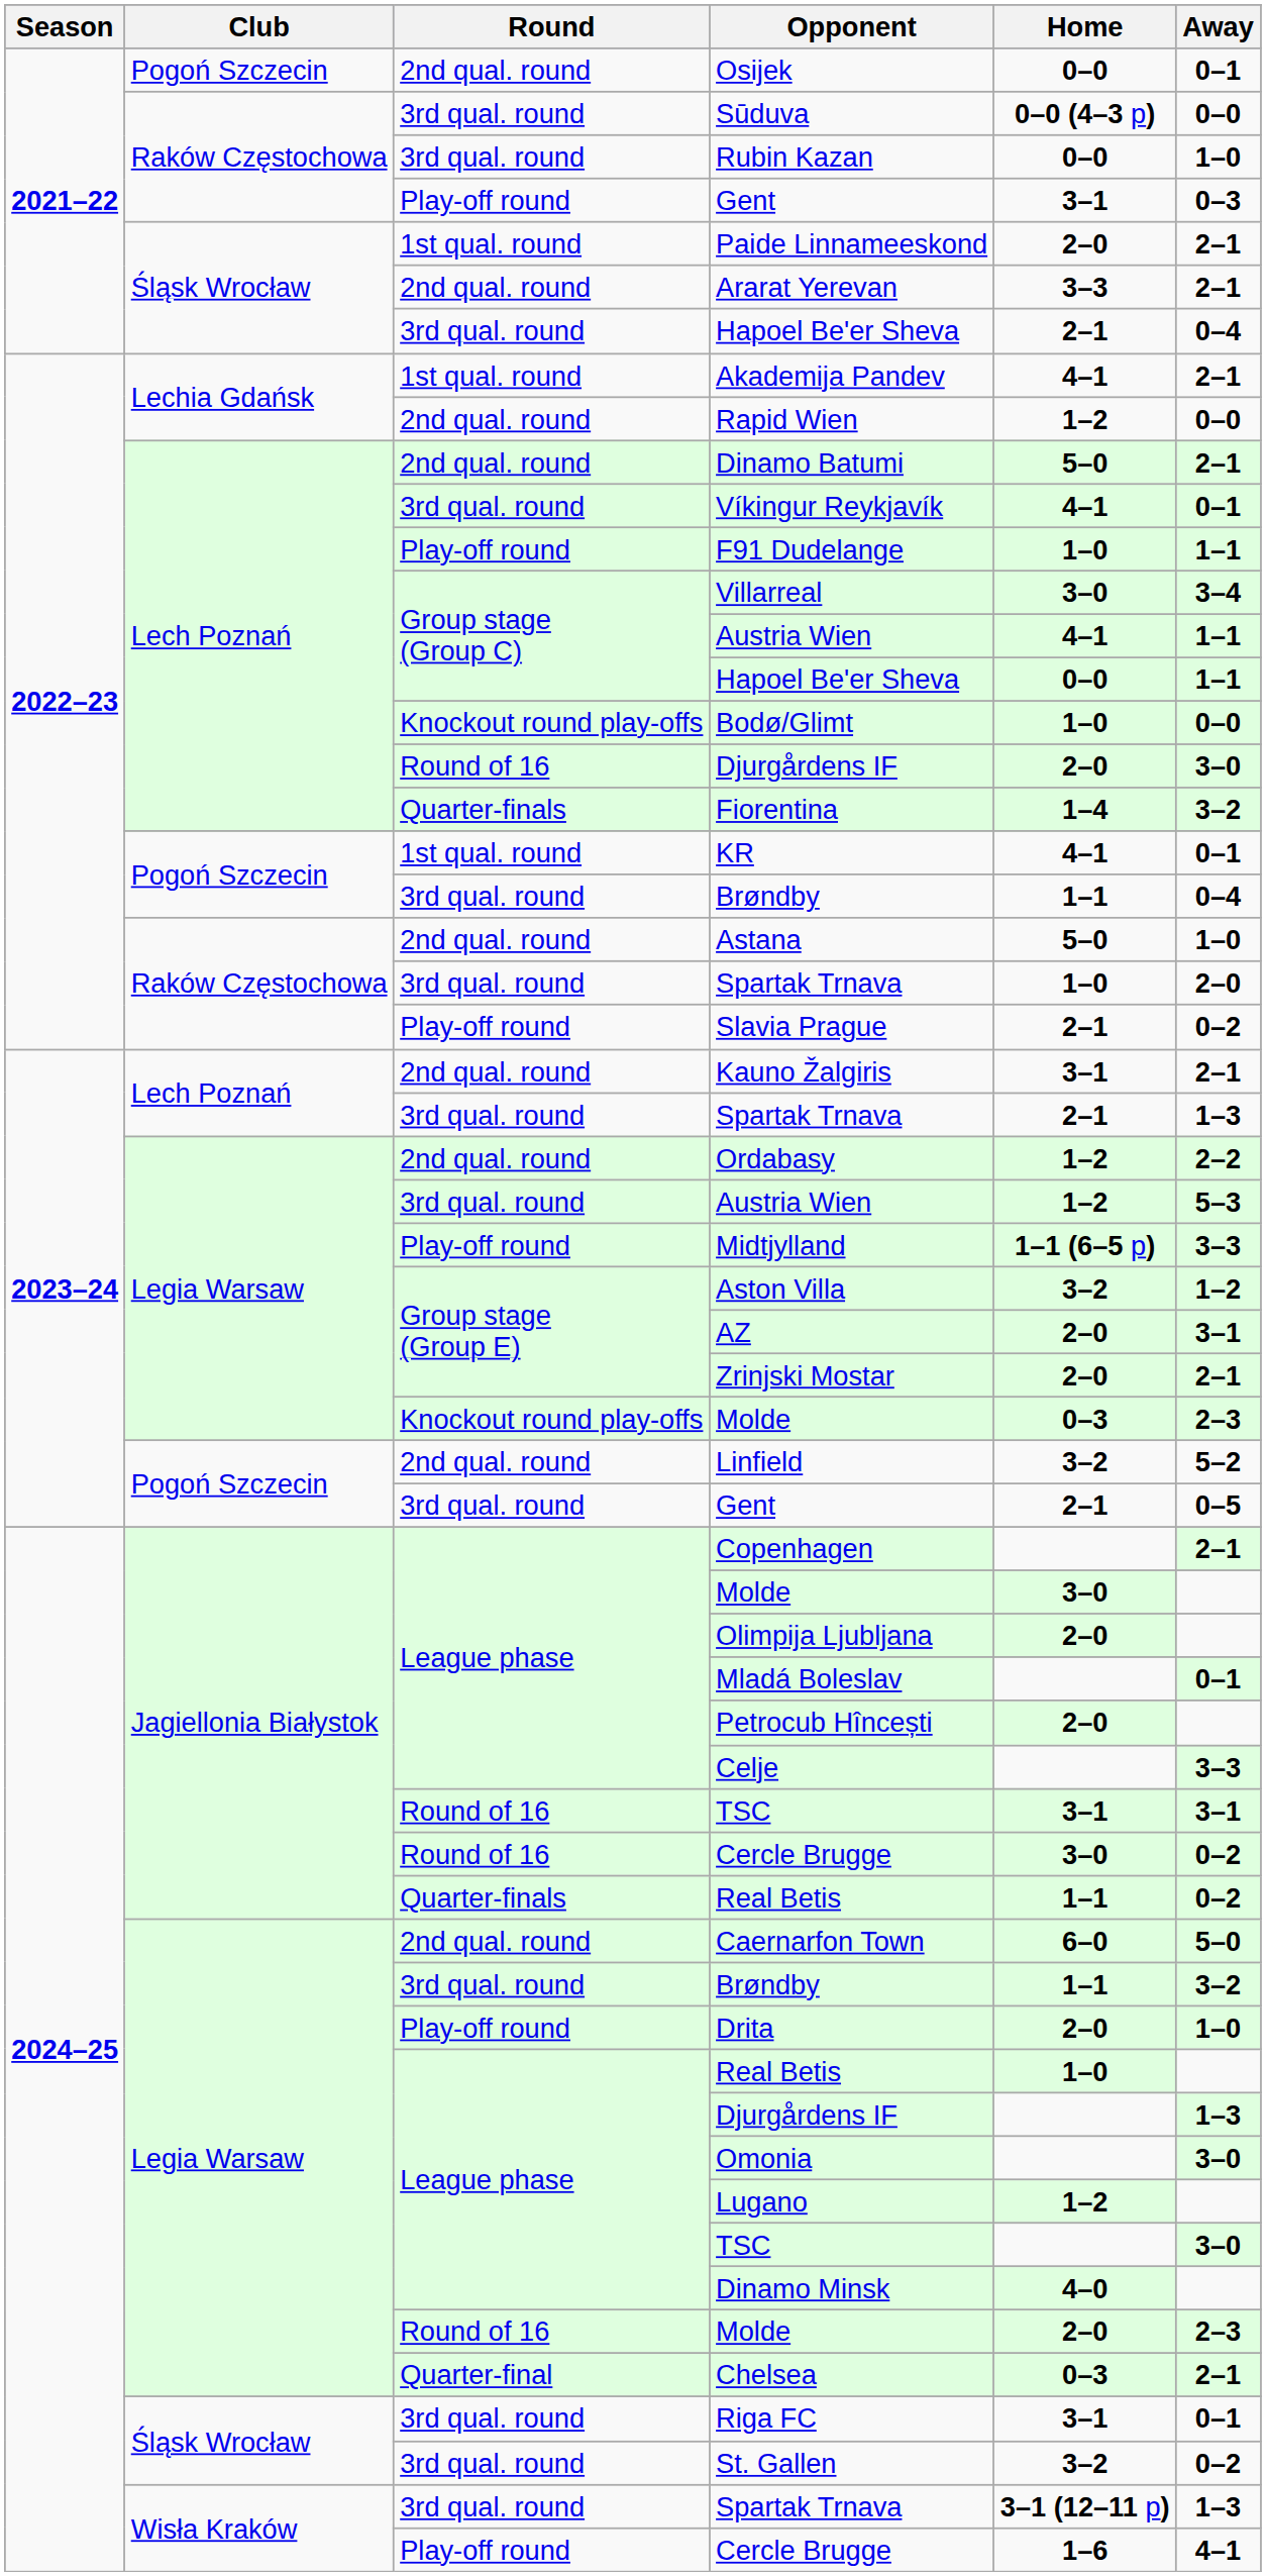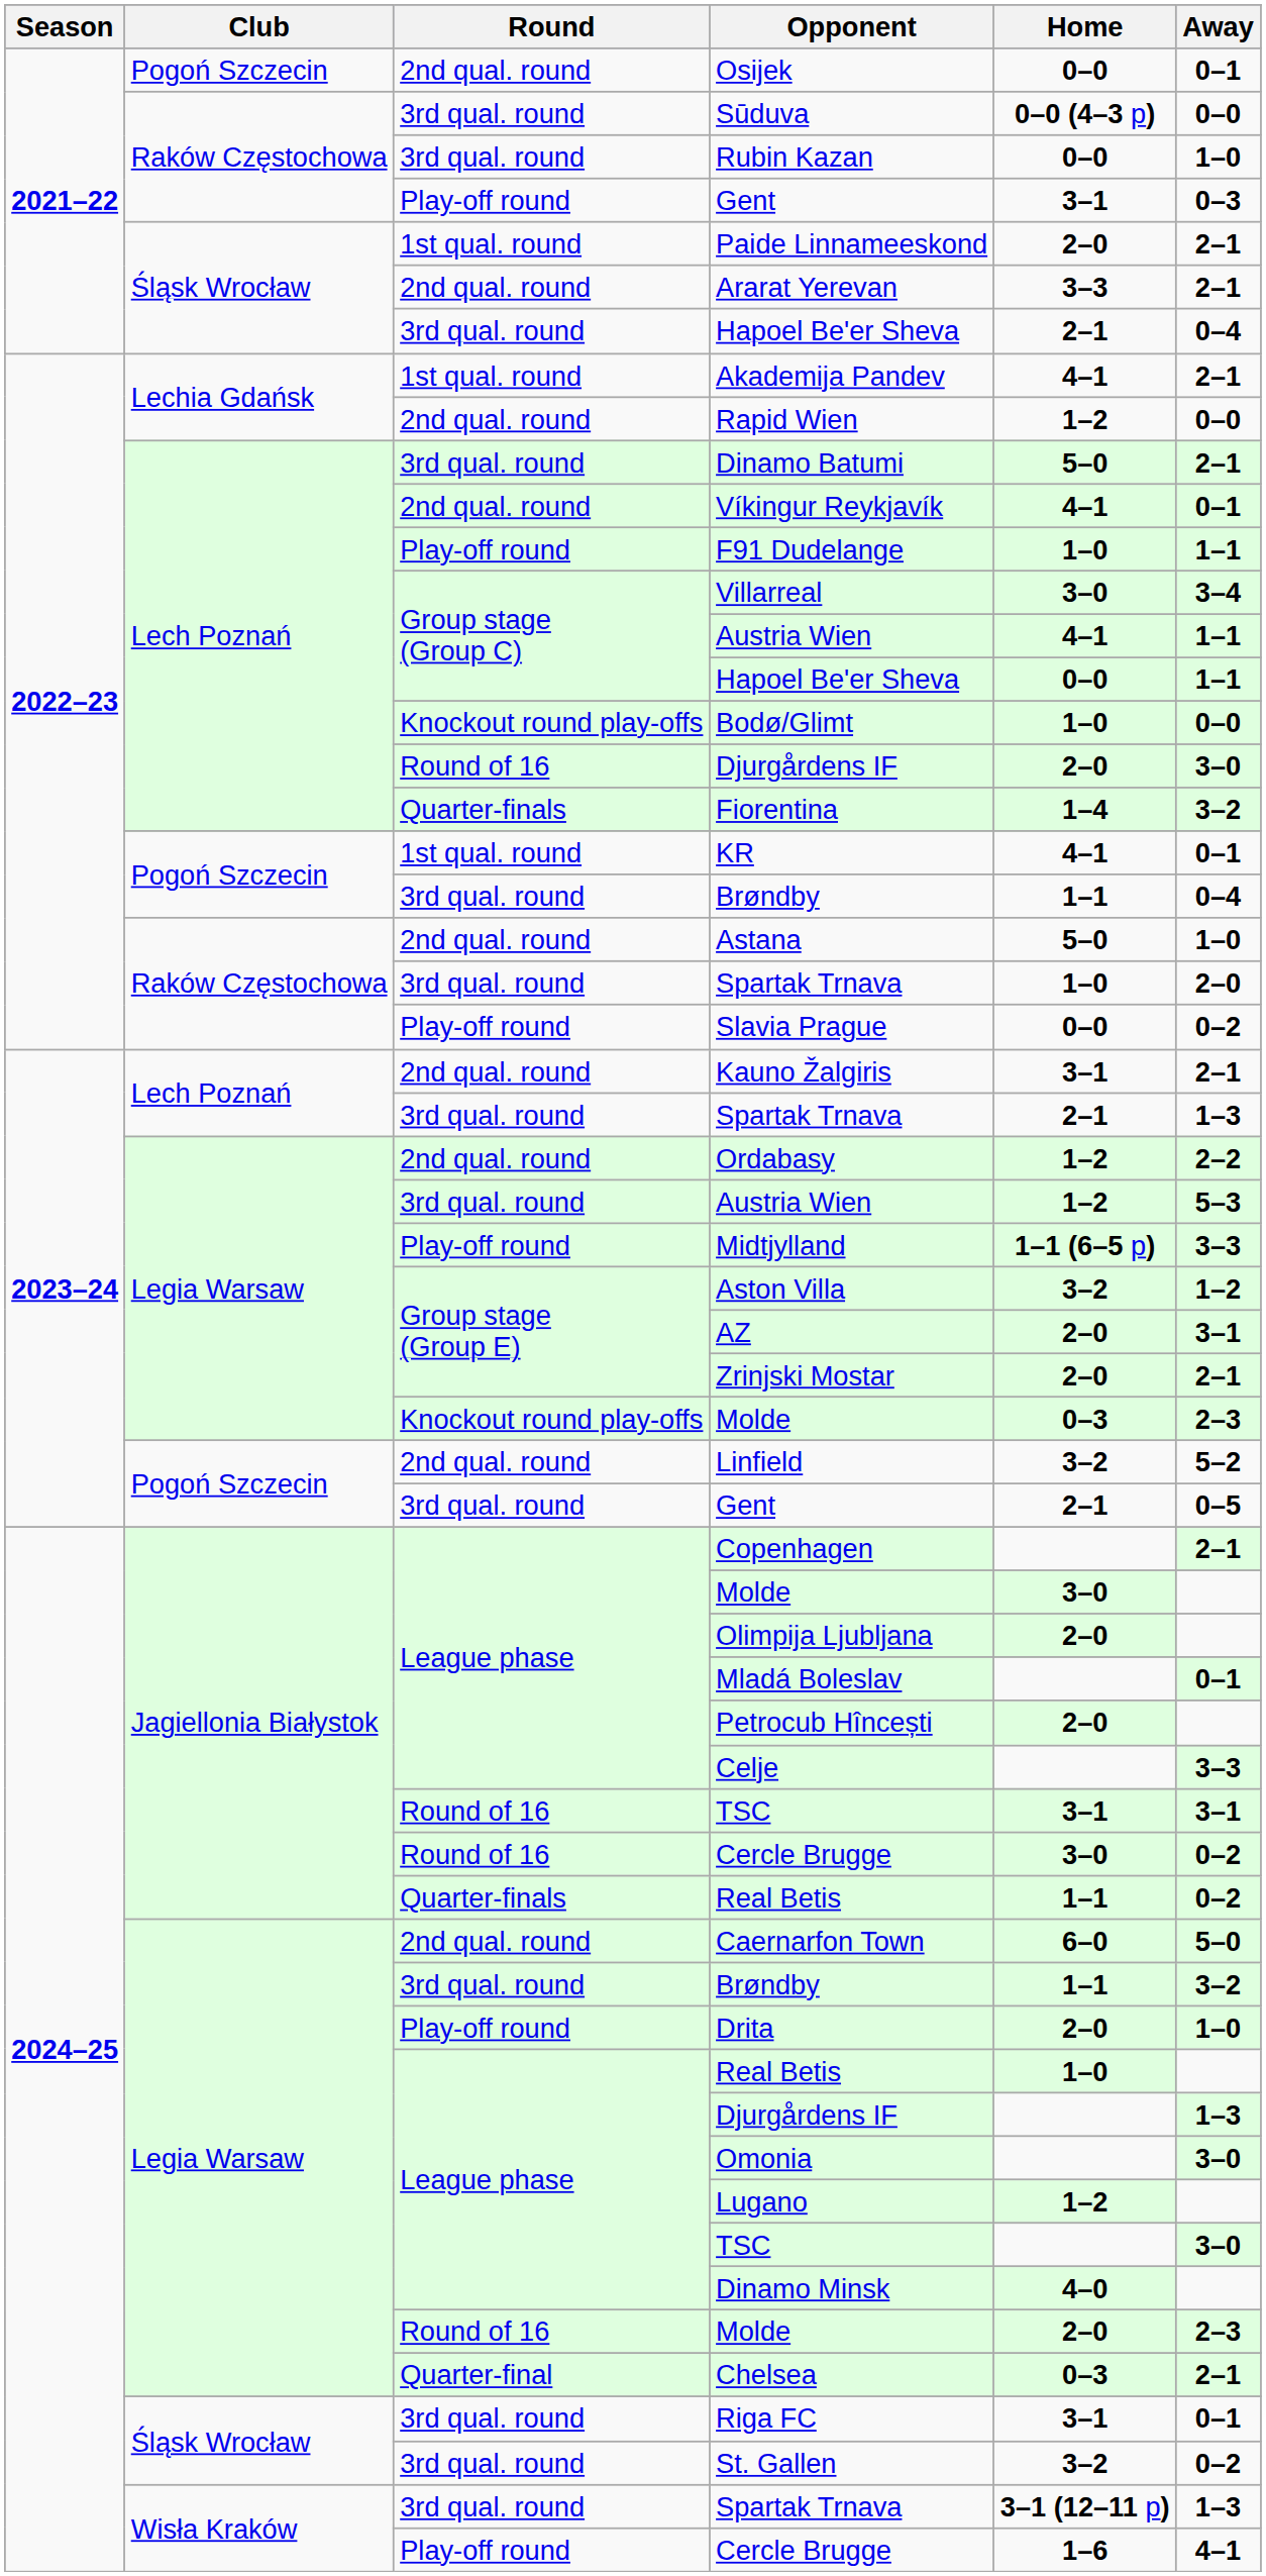Dinamo Batumi | Round: 2nd qual. round -> 3rd qual. round
Víkingur Reykjavík | Round: 3rd qual. round -> 2nd qual. round
Slavia Prague | Home: 2–1 -> 0–0
